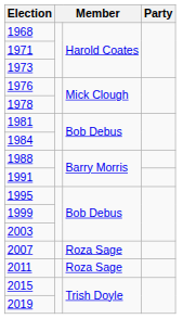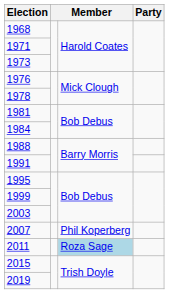2007 | column 3: Roza Sage -> Phil Koperberg
2011 | column 3: no background -> lightblue background
